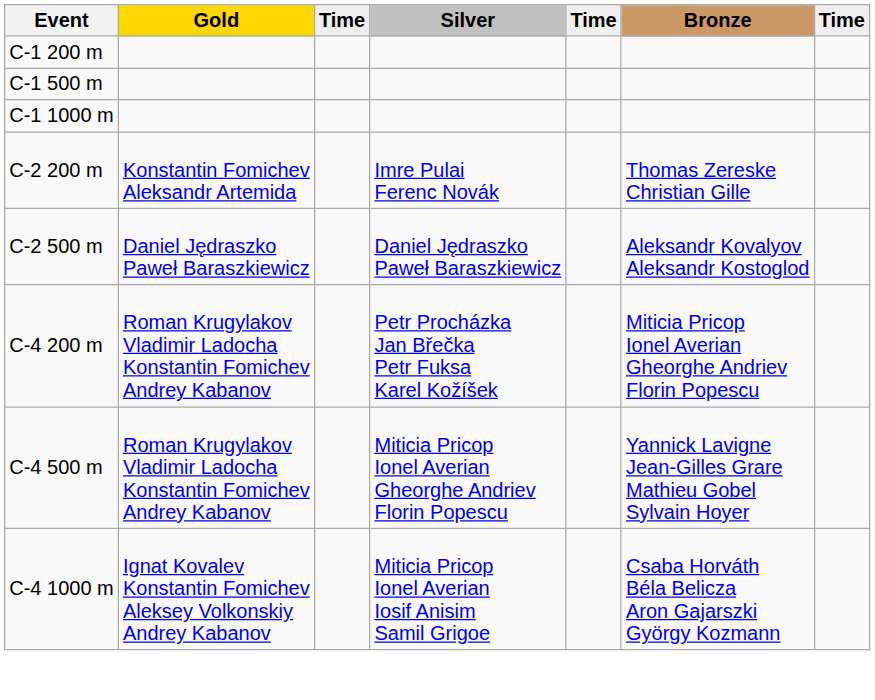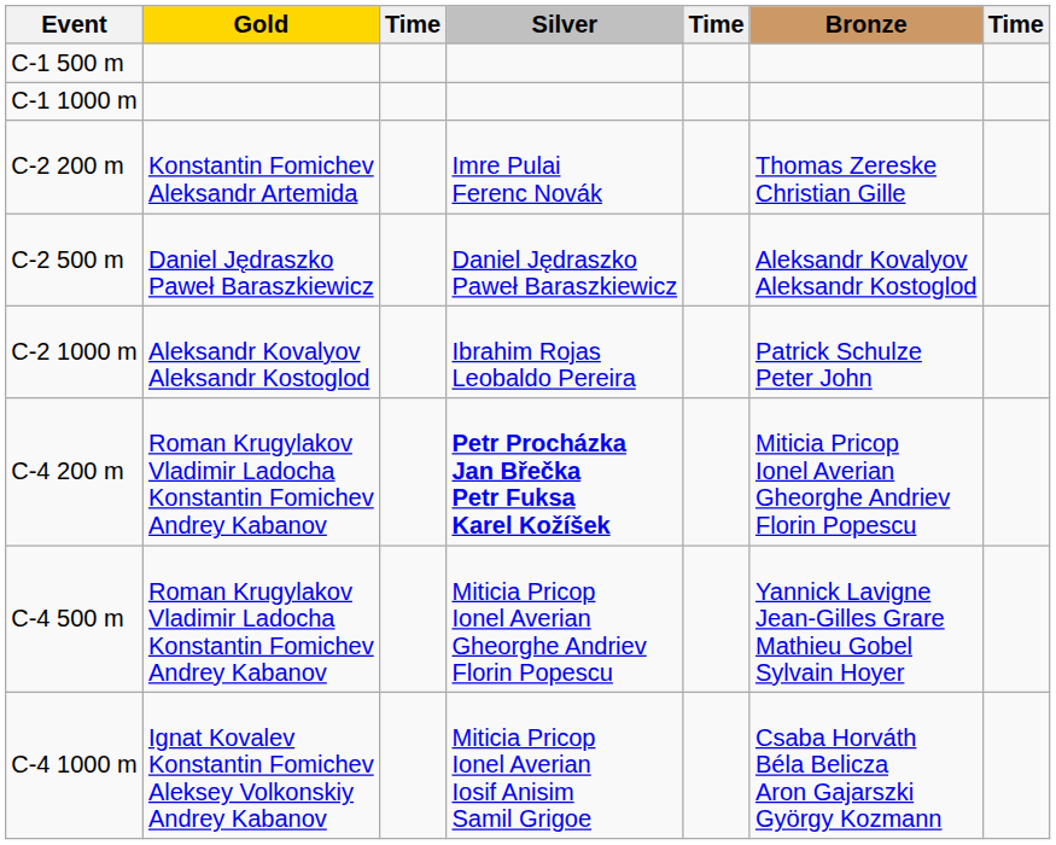- row: C-1 200 m
+ row: C-2 1000 m | Aleksandr Kovalyov Aleksandr Kostoglod | Ibrahim Rojas Leobaldo Pereira | Patrick Schulze Peter John
C-4 200 m | Silver: normal -> bold
